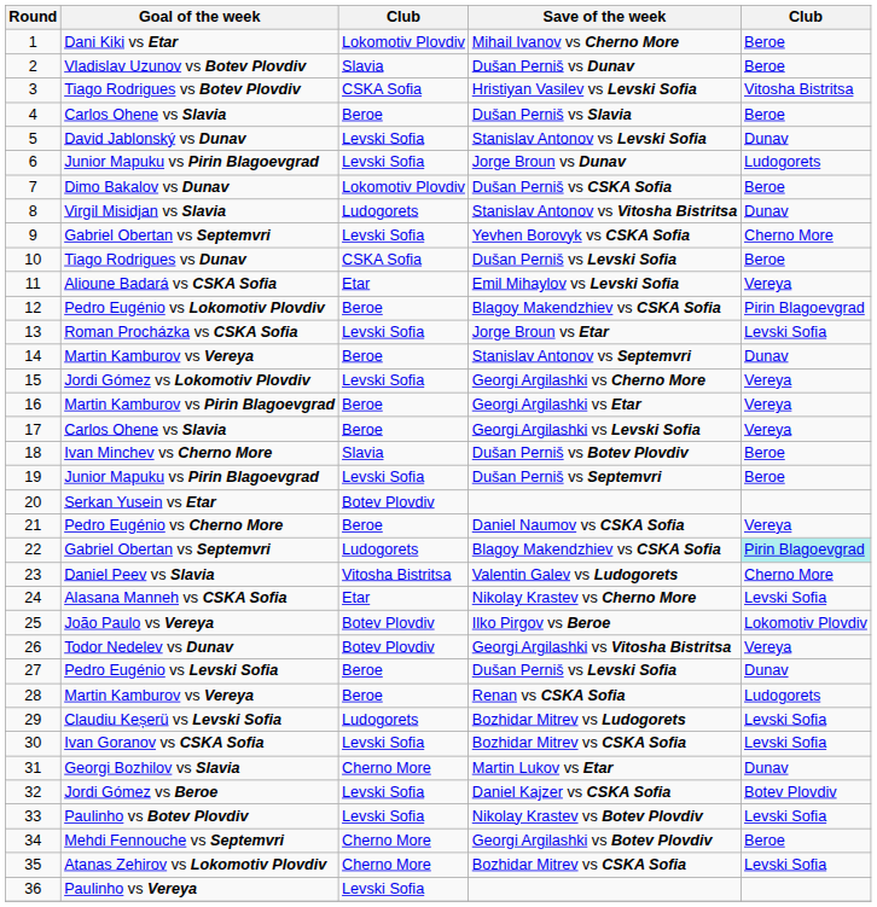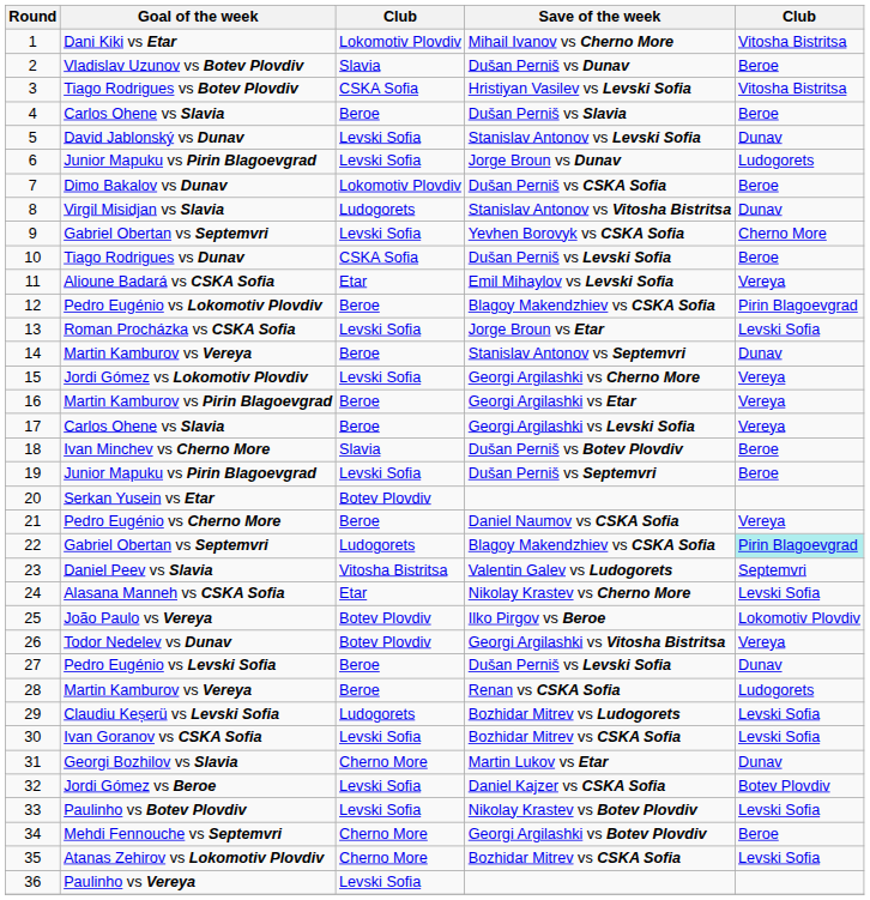1 | column 5: Beroe -> Vitosha Bistritsa
23 | column 5: Cherno More -> Septemvri
